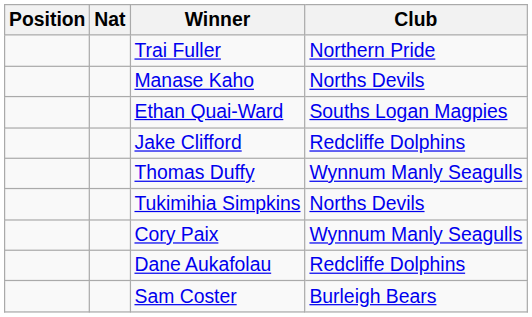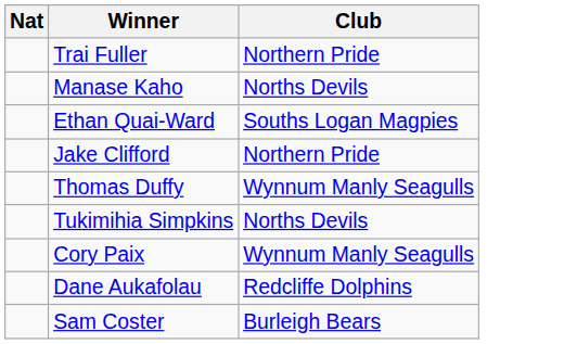- column: Position
Jake Clifford | Club: Redcliffe Dolphins -> Northern Pride
